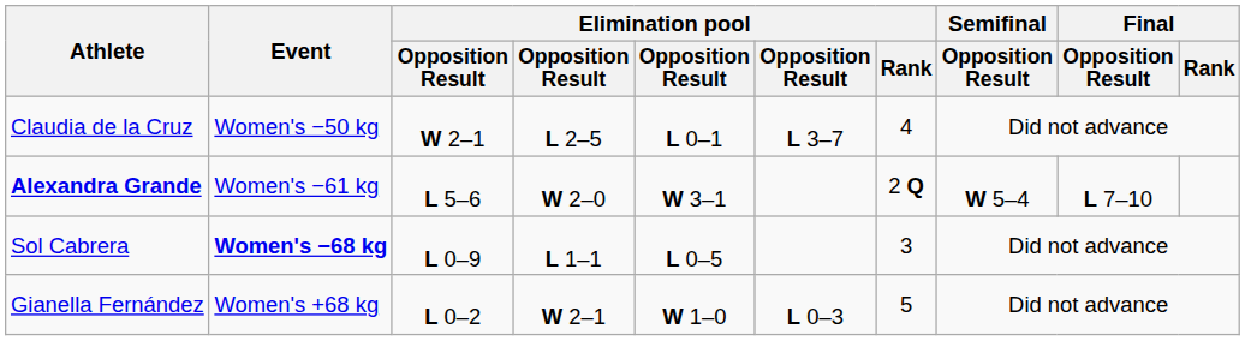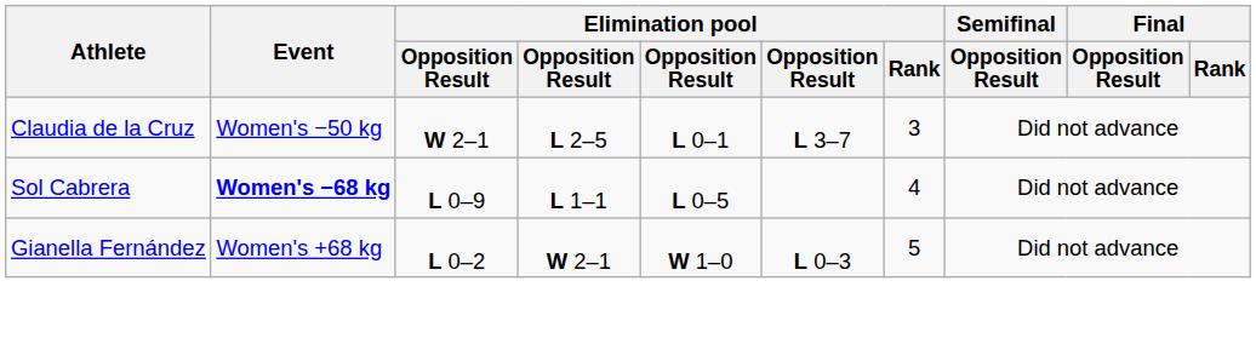Claudia de la Cruz | Elimination pool / Rank: 4 -> 3
- row: Alexandra Grande | Women's −61 kg | L 5–6 | W 2–0 | W 3–1 | 2 Q | W 5–4 | L 7–10
Sol Cabrera | Elimination pool / Rank: 3 -> 4
